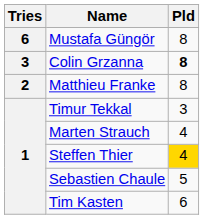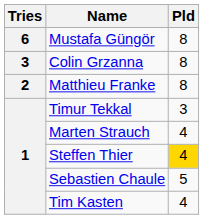Colin Grzanna | Pld: bold -> normal
Tim Kasten | Pld: 6 -> 4
